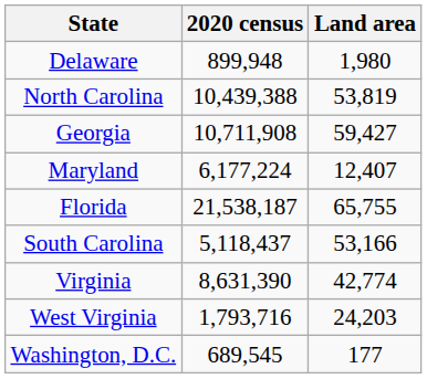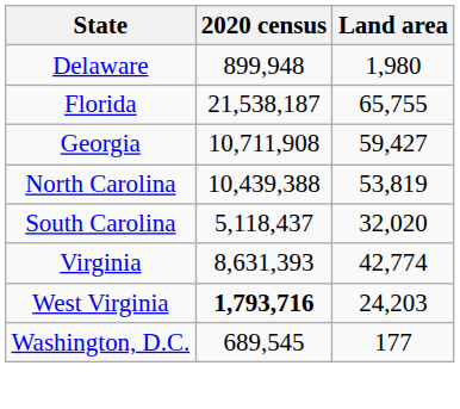rows swapped: Florida <-> North Carolina
- row: Maryland | 6,177,224 | 12,407
South Carolina | Land area: 53,166 -> 32,020
Virginia | 2020 census: 8,631,390 -> 8,631,393
West Virginia | 2020 census: normal -> bold
